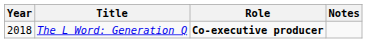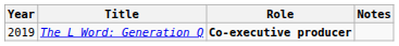The L Word: Generation Q | Year: 2018 -> 2019
